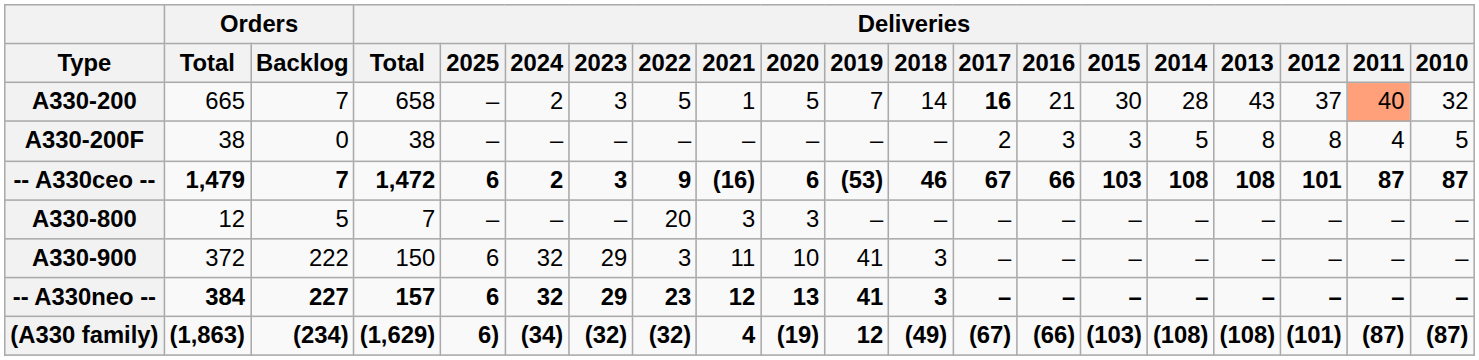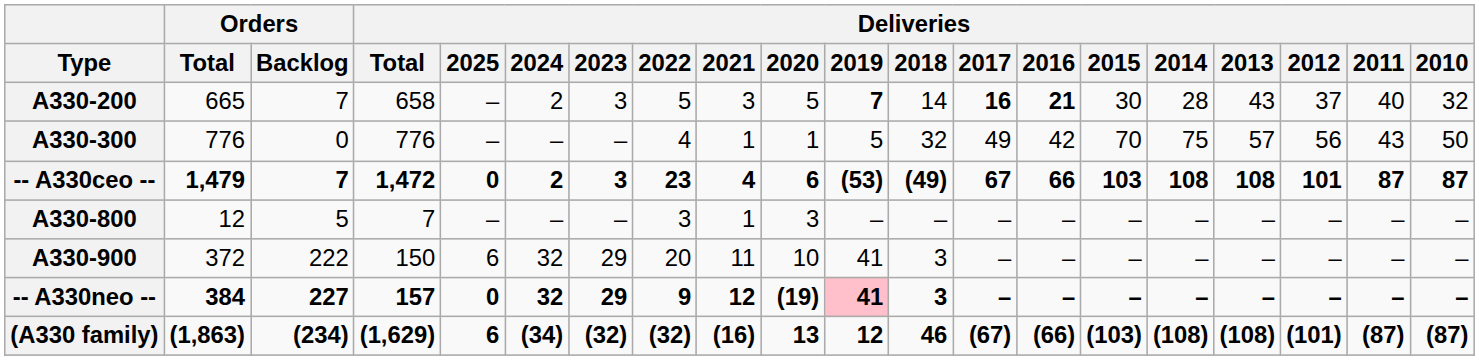A330-200 | Deliveries / 2021: 1 -> 3
A330-200 | Deliveries / 2019: normal -> bold
A330-200 | Deliveries / 2016: normal -> bold
A330-200 | Deliveries / 2011: lightsalmon background -> no background
- row: A330-200F | 38 | 0 | 38 | – | – | – | – | – | – | – | – | 2 | 3 | 3 | 5 | 8 | 8 | 4 | 5
+ row: A330-300 | 776 | 0 | 776 | – | – | – | 4 | 1 | 1 | 5 | 32 | 49 | 42 | 70 | 75 | 57 | 56 | 43 | 50
-- A330ceo -- | Deliveries / 2025: 6 -> 0
-- A330ceo -- | Deliveries / 2022: 9 -> 23
-- A330ceo -- | Deliveries / 2021: (16) -> 4
-- A330ceo -- | Deliveries / 2018: 46 -> (49)
A330-800 | Deliveries / 2022: 20 -> 3
A330-800 | Deliveries / 2021: 3 -> 1
A330-900 | Deliveries / 2022: 3 -> 20
-- A330neo -- | Deliveries / 2025: 6 -> 0
-- A330neo -- | Deliveries / 2022: 23 -> 9
-- A330neo -- | Deliveries / 2020: 13 -> (19)
-- A330neo -- | Deliveries / 2019: no background -> pink background
(A330 family) | Deliveries / 2025: 6) -> 6
(A330 family) | Deliveries / 2021: 4 -> (16)
(A330 family) | Deliveries / 2020: (19) -> 13
(A330 family) | Deliveries / 2018: (49) -> 46
